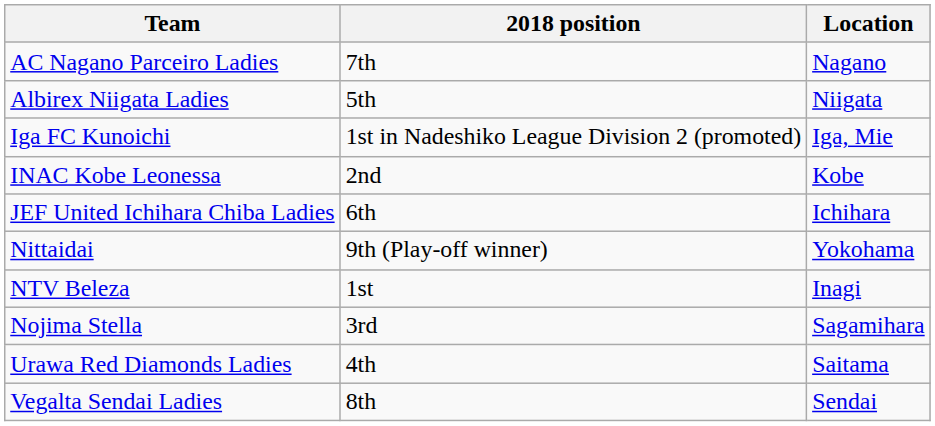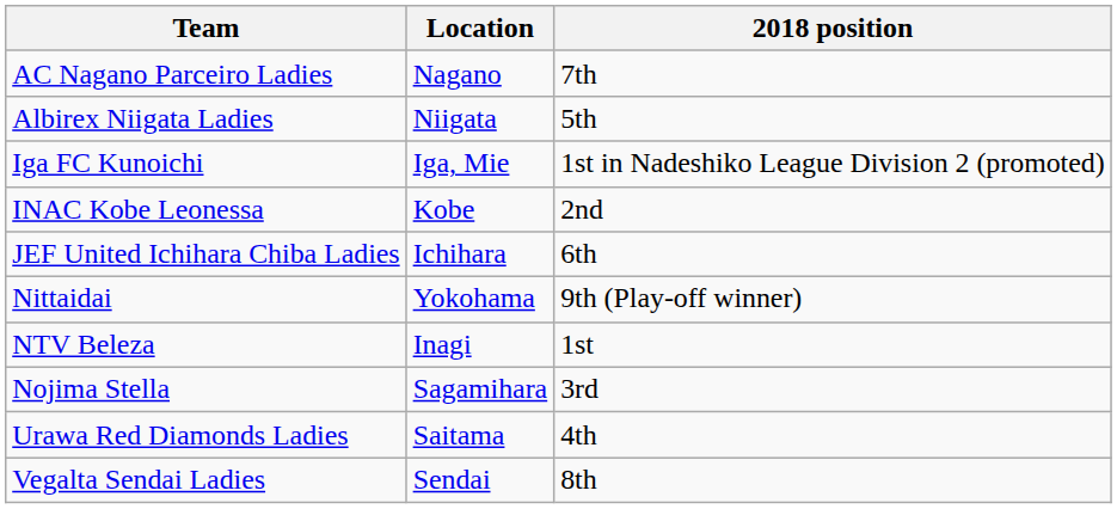columns swapped: Location <-> 2018 position
